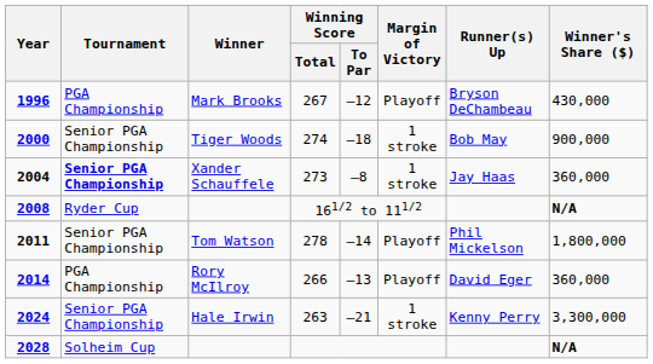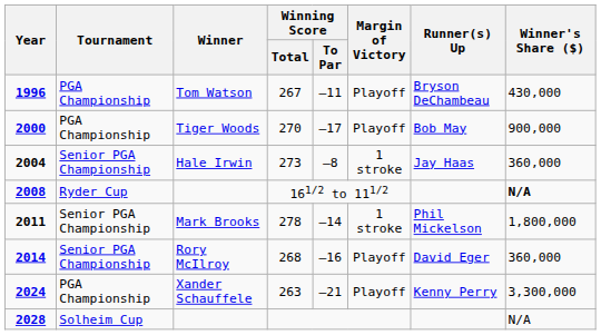1996 | Winner: Mark Brooks -> Tom Watson
1996 | Winning Score / To Par: –12 -> –11
2000 | Tournament: Senior PGA Championship -> PGA Championship
2000 | Winning Score / Total: 274 -> 270
2000 | Winning Score / To Par: –18 -> –17
2000 | Margin of Victory: 1 stroke -> Playoff
2004 | Tournament: bold -> normal
2004 | Winner: Xander Schauffele -> Hale Irwin
2011 | Winner: Tom Watson -> Mark Brooks
2011 | Margin of Victory: Playoff -> 1 stroke
2014 | Tournament: PGA Championship -> Senior PGA Championship
2014 | Winning Score / Total: 266 -> 268
2014 | Winning Score / To Par: –13 -> –16
2024 | Tournament: Senior PGA Championship -> PGA Championship
2024 | Winner: Hale Irwin -> Xander Schauffele
2024 | Margin of Victory: 1 stroke -> Playoff
2028 | Winner's Share ($): bold -> normal
